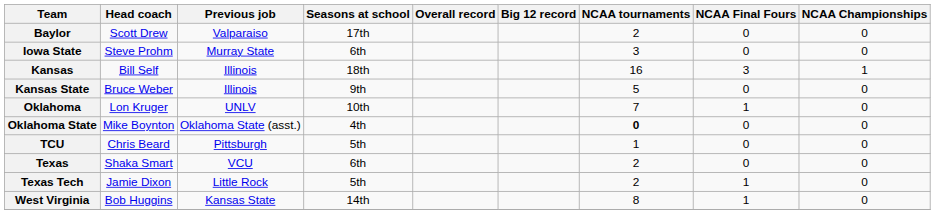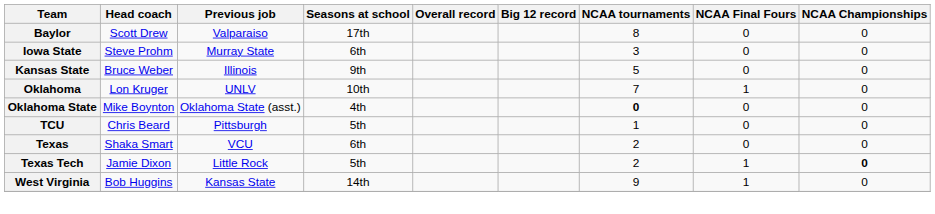Baylor | NCAA tournaments: 2 -> 8
- row: Kansas | Bill Self | Illinois | 18th | 16 | 3 | 1
Texas Tech | NCAA Championships: normal -> bold
West Virginia | NCAA tournaments: 8 -> 9
